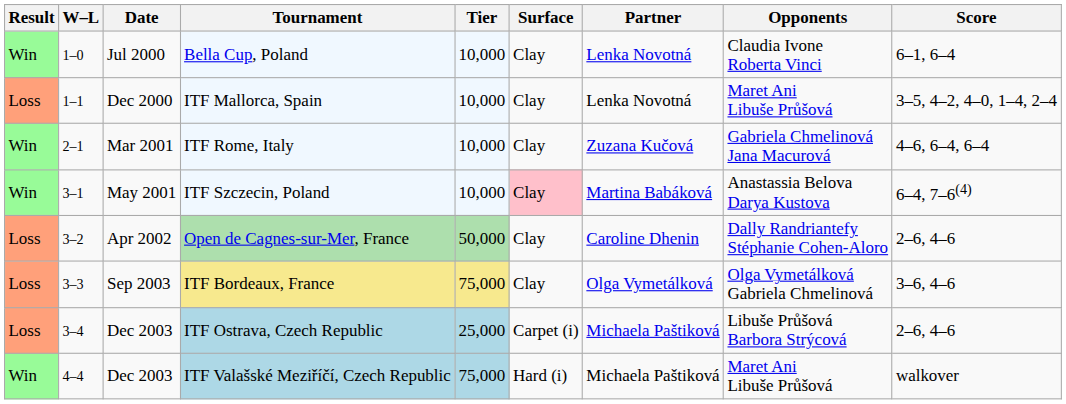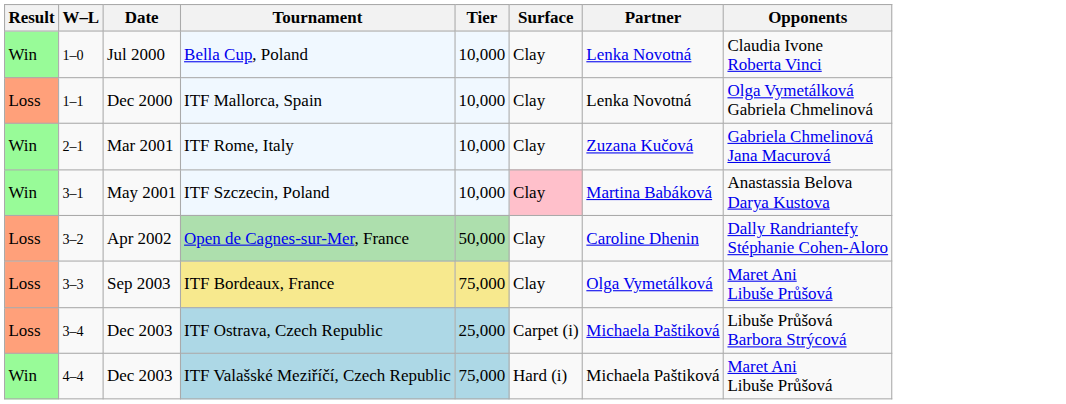- column: Score | 6–1, 6–4 | 3–5, 4–2, 4–0, 1–4, 2–4 | 4–6, 6–4, 6–4 | 6–4, 7–6(4) | 2–6, 4–6 | 3–6, 4–6 | 2–6, 4–6 | walkover
ITF Mallorca, Spain | Opponents: Maret Ani Libuše Průšová -> Olga Vymetálková Gabriela Chmelinová
ITF Bordeaux, France | Opponents: Olga Vymetálková Gabriela Chmelinová -> Maret Ani Libuše Průšová
